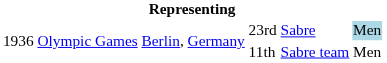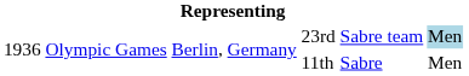23rd | column 5: Sabre -> Sabre team
11th | column 5: Sabre team -> Sabre
